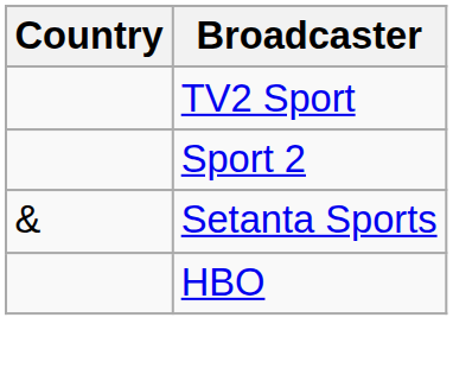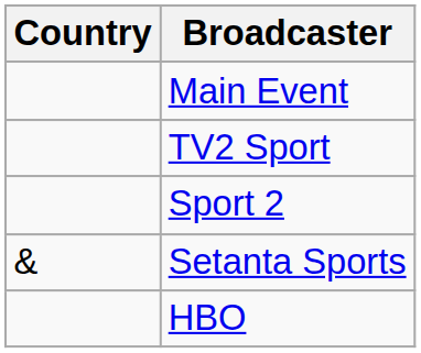+ row: Main Event
